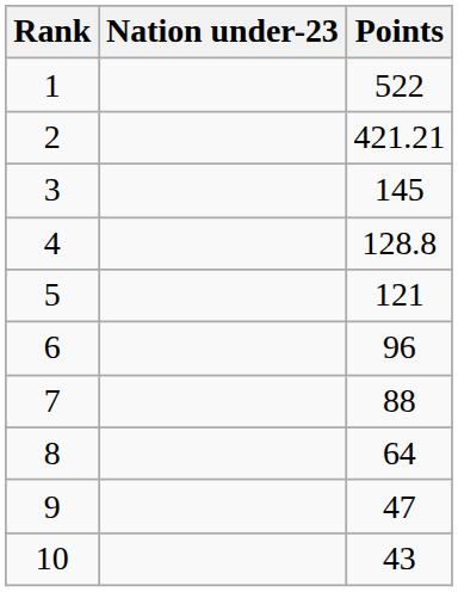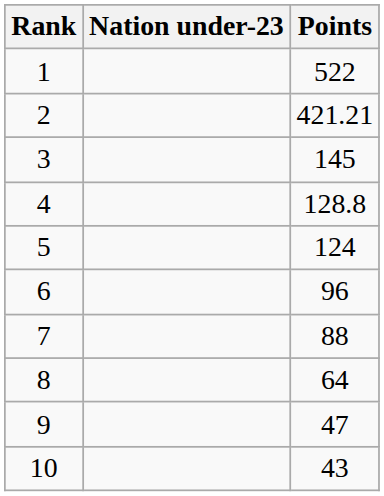5 | Points: 121 -> 124
